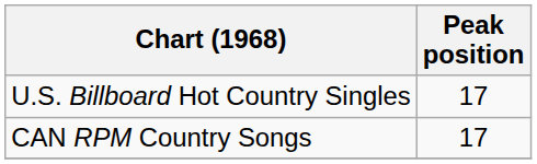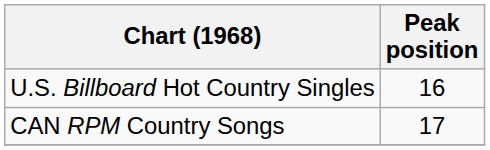U.S. Billboard Hot Country Singles | Peak position: 17 -> 16
